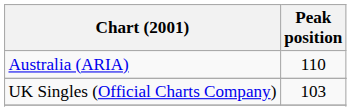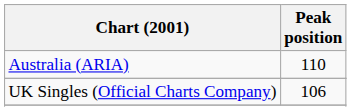UK Singles (Official Charts Company) | Peak position: 103 -> 106
